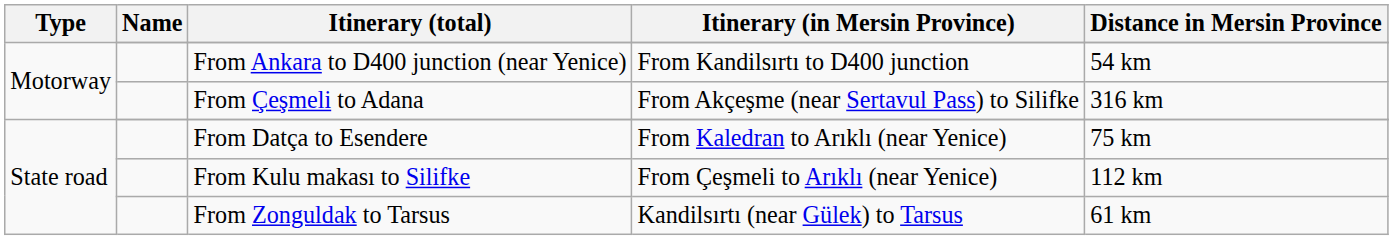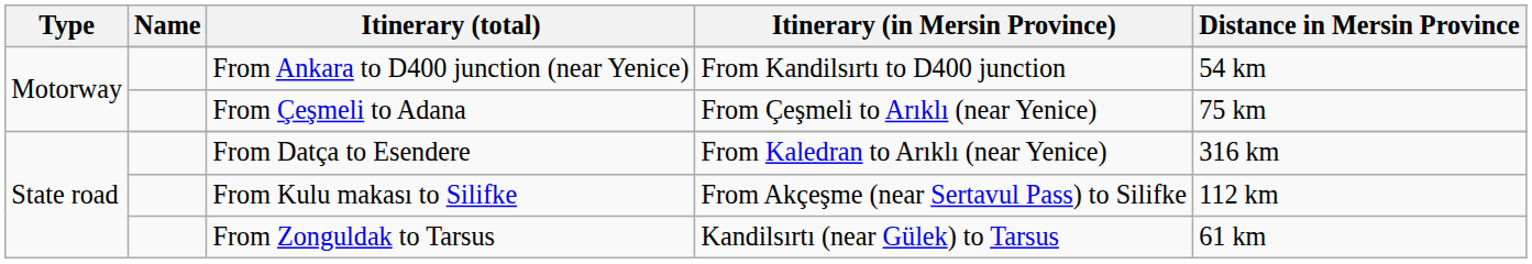From Çeşmeli to Adana | Itinerary (in Mersin Province): From Akçeşme (near Sertavul Pass) to Silifke -> From Çeşmeli to Arıklı (near Yenice)
From Çeşmeli to Adana | Distance in Mersin Province: 316 km -> 75 km
From Datça to Esendere | Distance in Mersin Province: 75 km -> 316 km
From Kulu makası to Silifke | Itinerary (in Mersin Province): From Çeşmeli to Arıklı (near Yenice) -> From Akçeşme (near Sertavul Pass) to Silifke
